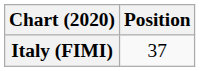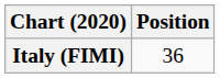Italy (FIMI) | Position: 37 -> 36
